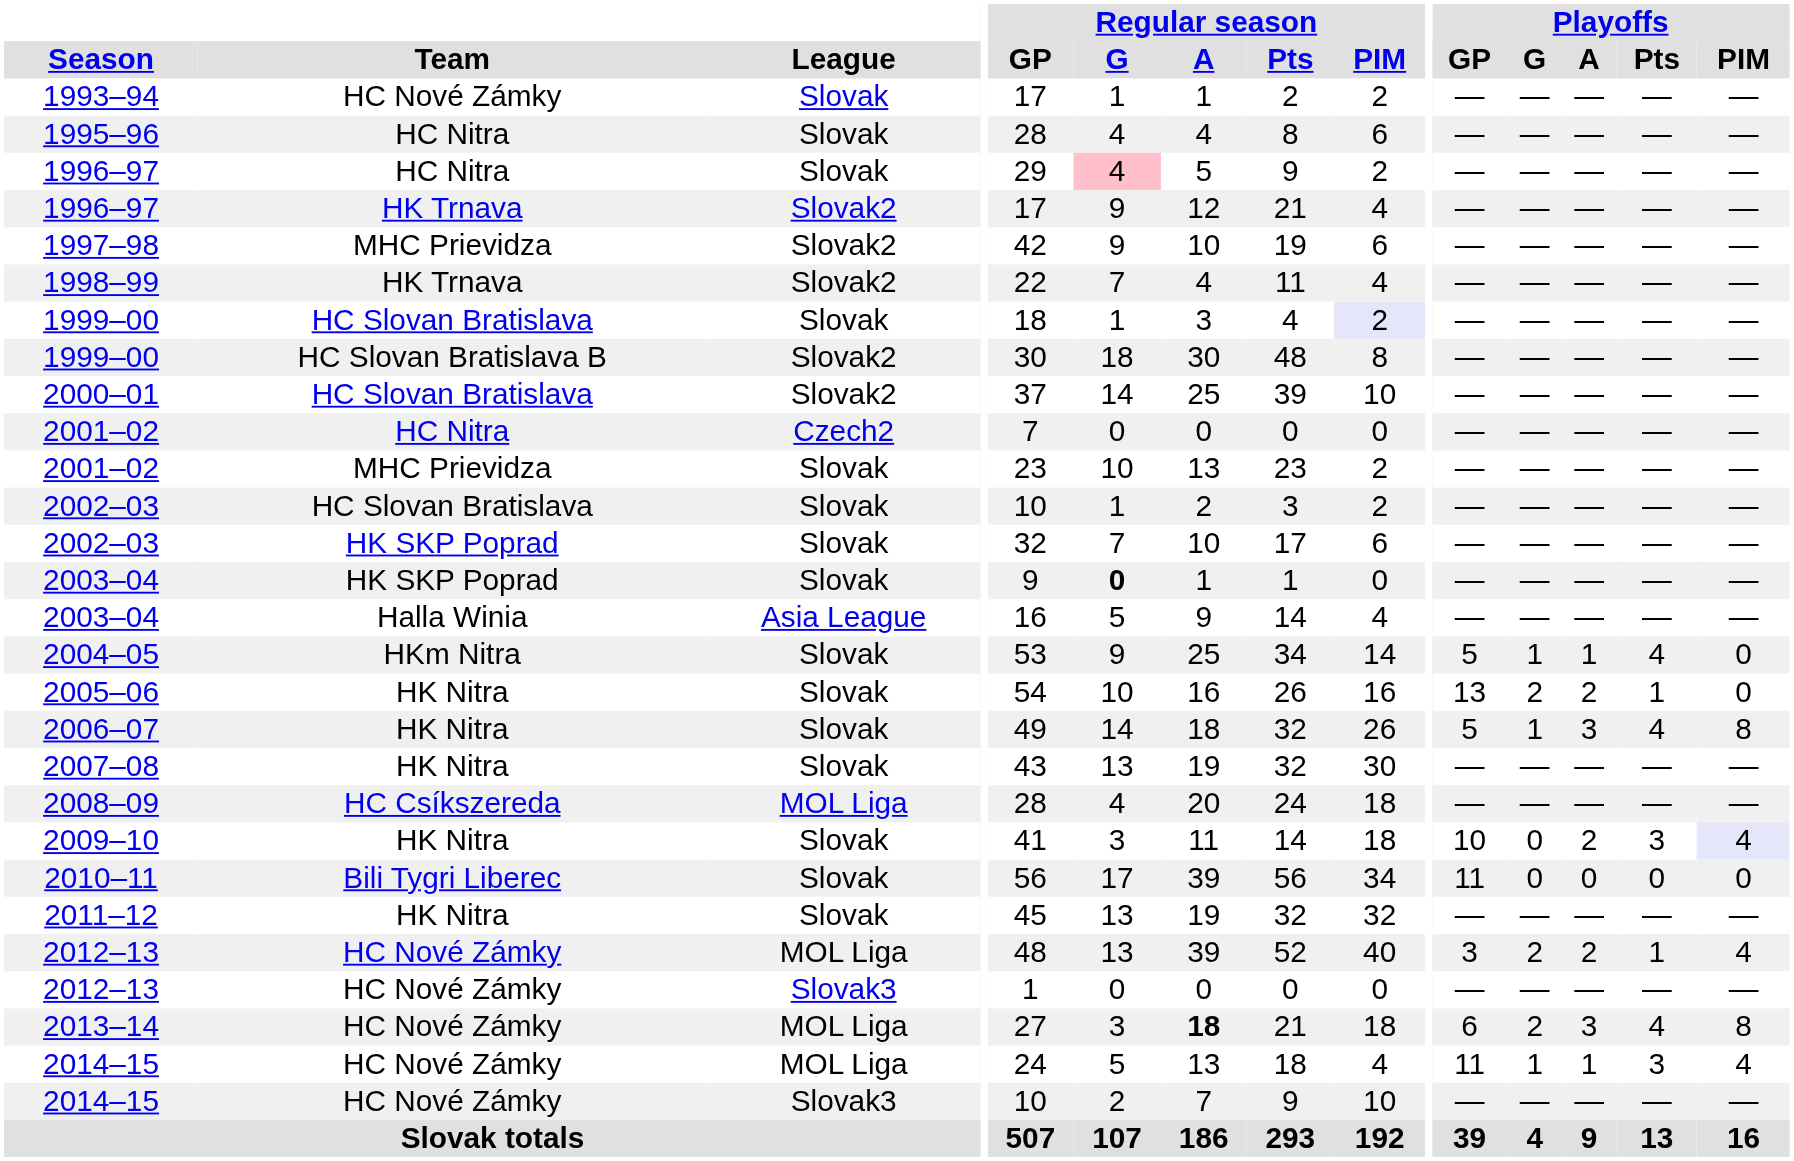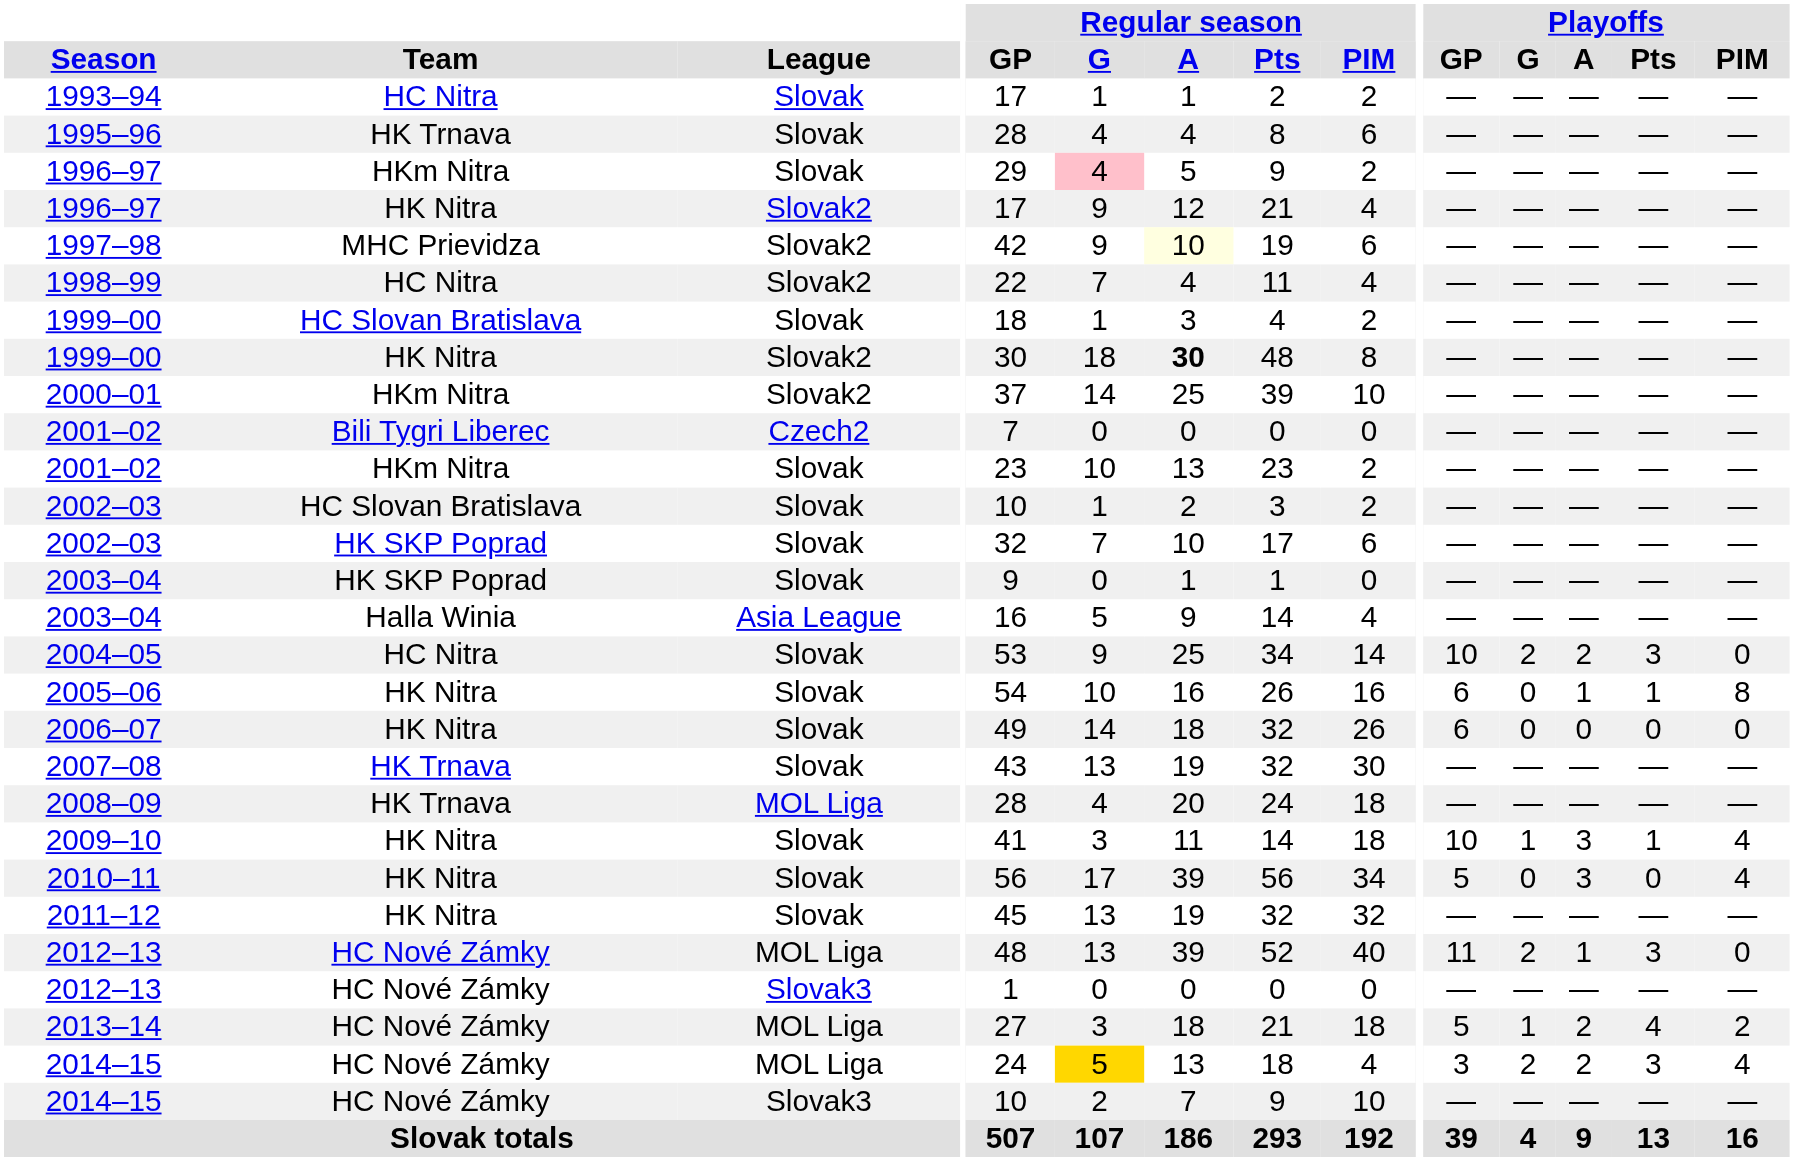1993–94 | Team: HC Nové Zámky -> HC Nitra
1995–96 | Team: HC Nitra -> HK Trnava
1996–97 / Slovak | Team: HC Nitra -> HKm Nitra
1996–97 / Slovak2 | Team: HK Trnava -> HK Nitra
1997–98 | Regular season / A: no background -> lightyellow background
1998–99 | Team: HK Trnava -> HC Nitra
1999–00 / Slovak | Regular season / PIM: lavender background -> no background
1999–00 / Slovak2 | Team: HC Slovan Bratislava B -> HK Nitra
1999–00 / Slovak2 | Regular season / A: normal -> bold
2000–01 | Team: HC Slovan Bratislava -> HKm Nitra
2001–02 / Czech2 | Team: HC Nitra -> Bili Tygri Liberec
2001–02 / Slovak | Team: MHC Prievidza -> HKm Nitra
2003–04 / Slovak | Regular season / G: bold -> normal
2004–05 | Team: HKm Nitra -> HC Nitra
2004–05 | Playoffs / GP: 5 -> 10
2004–05 | Playoffs / G: 1 -> 2
2004–05 | Playoffs / A: 1 -> 2
2004–05 | Playoffs / Pts: 4 -> 3
2005–06 | Playoffs / GP: 13 -> 6
2005–06 | Playoffs / G: 2 -> 0
2005–06 | Playoffs / A: 2 -> 1
2005–06 | Playoffs / PIM: 0 -> 8
2006–07 | Playoffs / GP: 5 -> 6
2006–07 | Playoffs / G: 1 -> 0
2006–07 | Playoffs / A: 3 -> 0
2006–07 | Playoffs / Pts: 4 -> 0
2006–07 | Playoffs / PIM: 8 -> 0
2007–08 | Team: HK Nitra -> HK Trnava
2008–09 | Team: HC Csíkszereda -> HK Trnava
2009–10 | Playoffs / G: 0 -> 1
2009–10 | Playoffs / A: 2 -> 3
2009–10 | Playoffs / Pts: 3 -> 1
2009–10 | Playoffs / PIM: lavender background -> no background
2010–11 | Team: Bili Tygri Liberec -> HK Nitra
2010–11 | Playoffs / GP: 11 -> 5
2010–11 | Playoffs / A: 0 -> 3
2010–11 | Playoffs / PIM: 0 -> 4
2012–13 / MOL Liga | Playoffs / GP: 3 -> 11
2012–13 / MOL Liga | Playoffs / A: 2 -> 1
2012–13 / MOL Liga | Playoffs / Pts: 1 -> 3
2012–13 / MOL Liga | Playoffs / PIM: 4 -> 0
2013–14 | Regular season / A: bold -> normal
2013–14 | Playoffs / GP: 6 -> 5
2013–14 | Playoffs / G: 2 -> 1
2013–14 | Playoffs / A: 3 -> 2
2013–14 | Playoffs / PIM: 8 -> 2
2014–15 / MOL Liga | Regular season / G: no background -> gold background
2014–15 / MOL Liga | Playoffs / GP: 11 -> 3
2014–15 / MOL Liga | Playoffs / G: 1 -> 2
2014–15 / MOL Liga | Playoffs / A: 1 -> 2
